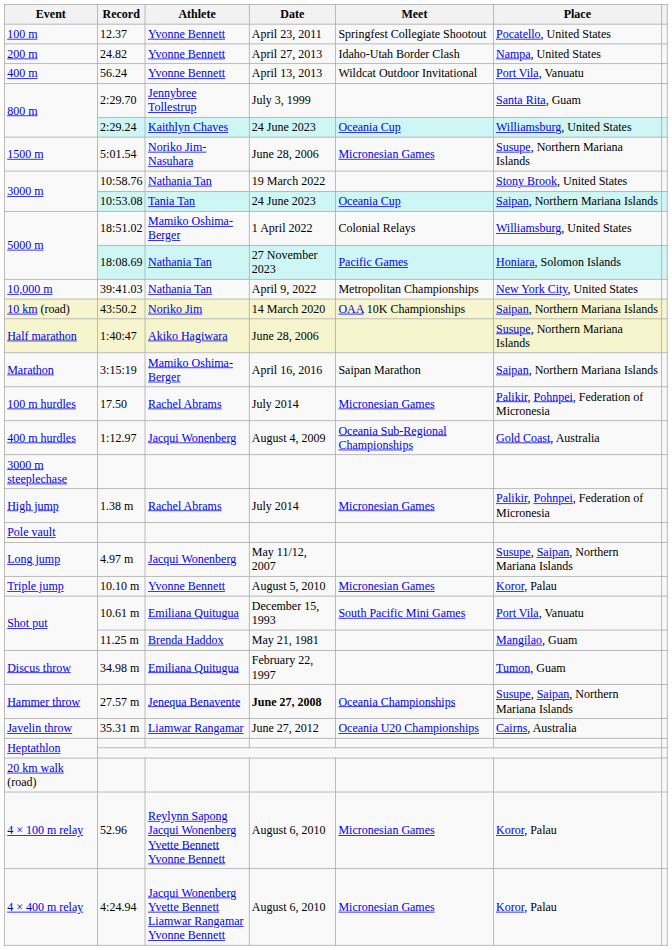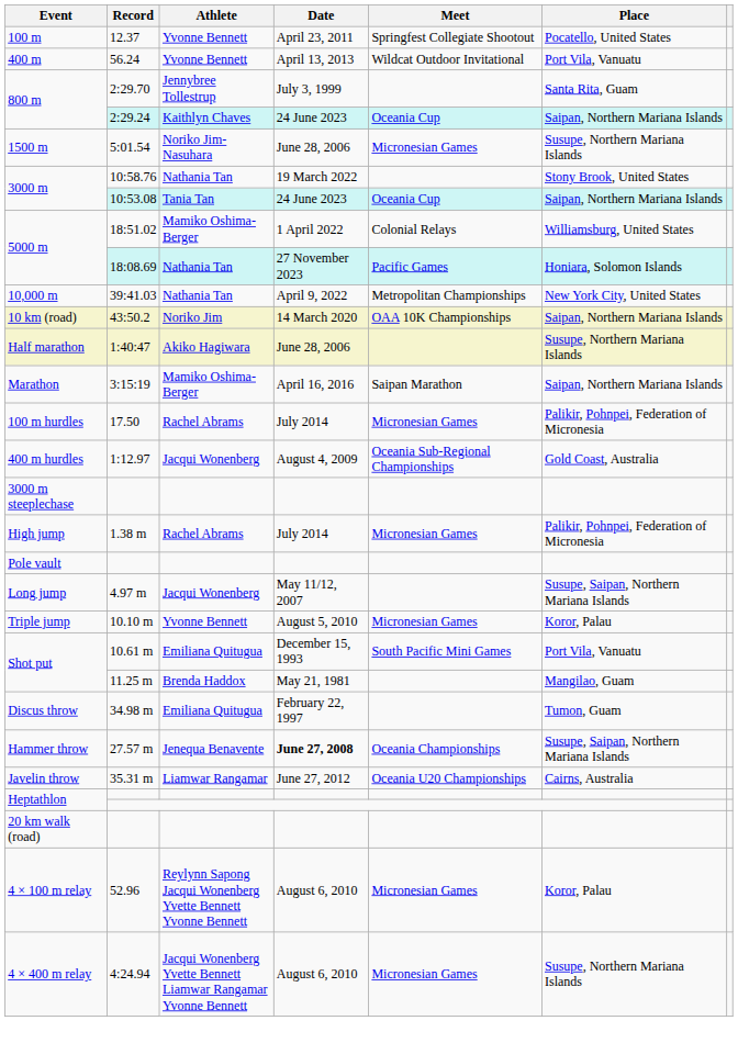- row: 200 m | 24.82 | Yvonne Bennett | April 27, 2013 | Idaho-Utah Border Clash | Nampa, United States
2:29.24 | Place: Williamsburg, United States -> Saipan, Northern Mariana Islands
4:24.94 | Place: Koror, Palau -> Susupe, Northern Mariana Islands
